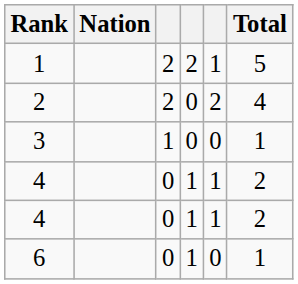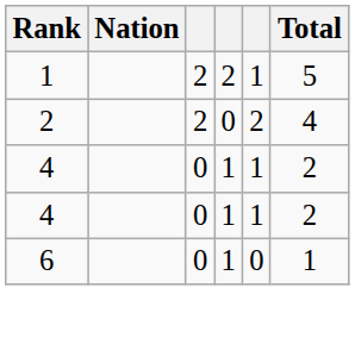- row: 3 | 1 | 0 | 0 | 1
